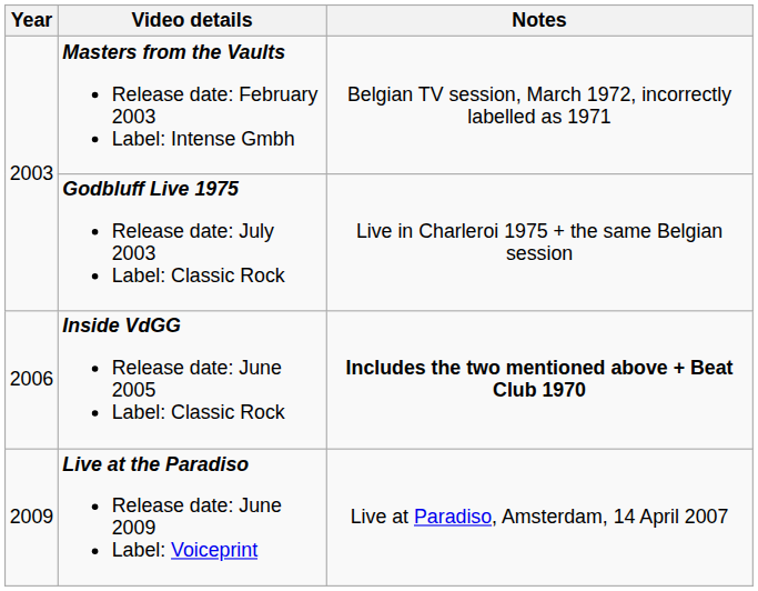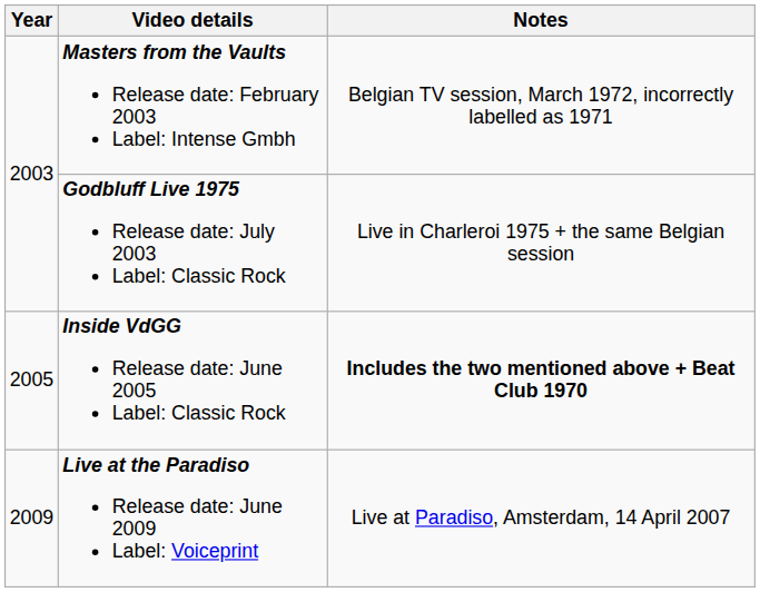Inside VdGG Release date: June 2005 Label: Classic Rock | Year: 2006 -> 2005
